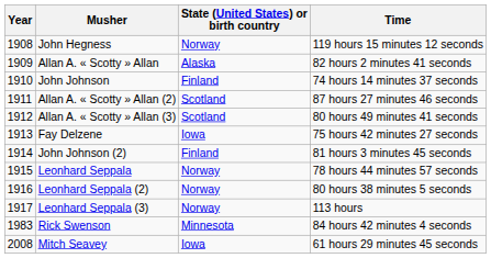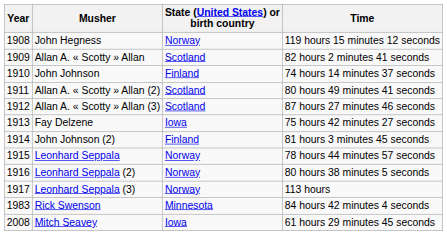Allan A. « Scotty » Allan | State (United States) or birth country: Alaska -> Scotland
Allan A. « Scotty » Allan (2) | Time: 87 hours 27 minutes 46 seconds -> 80 hours 49 minutes 41 seconds
Allan A. « Scotty » Allan (3) | Time: 80 hours 49 minutes 41 seconds -> 87 hours 27 minutes 46 seconds
